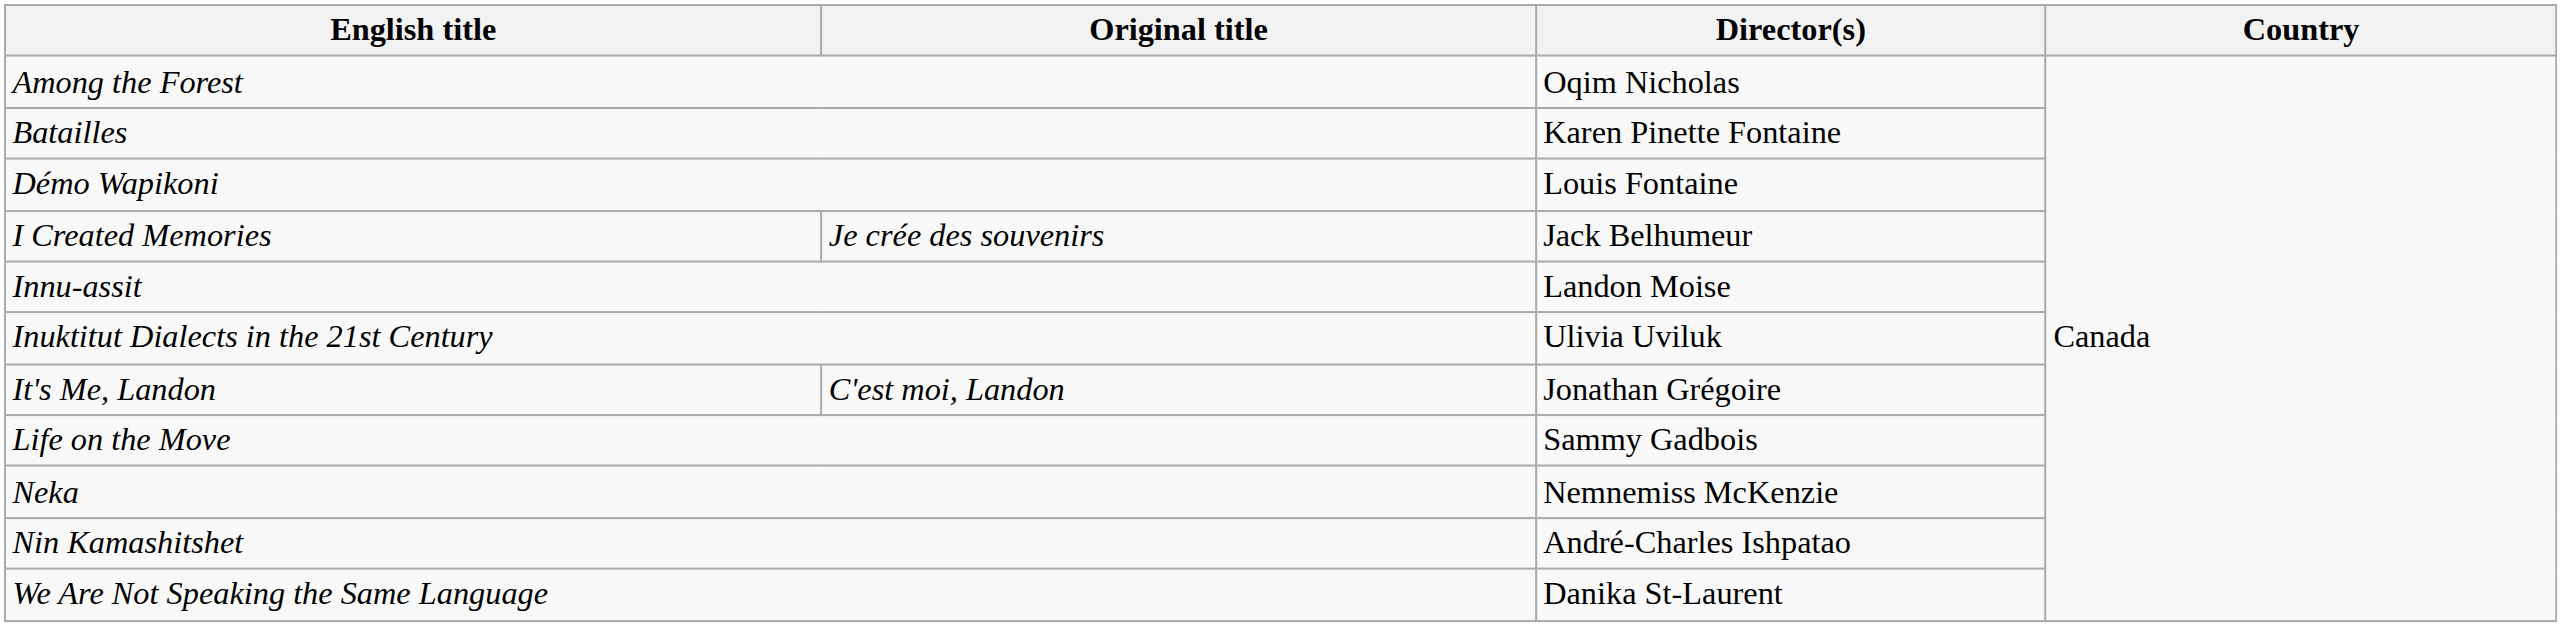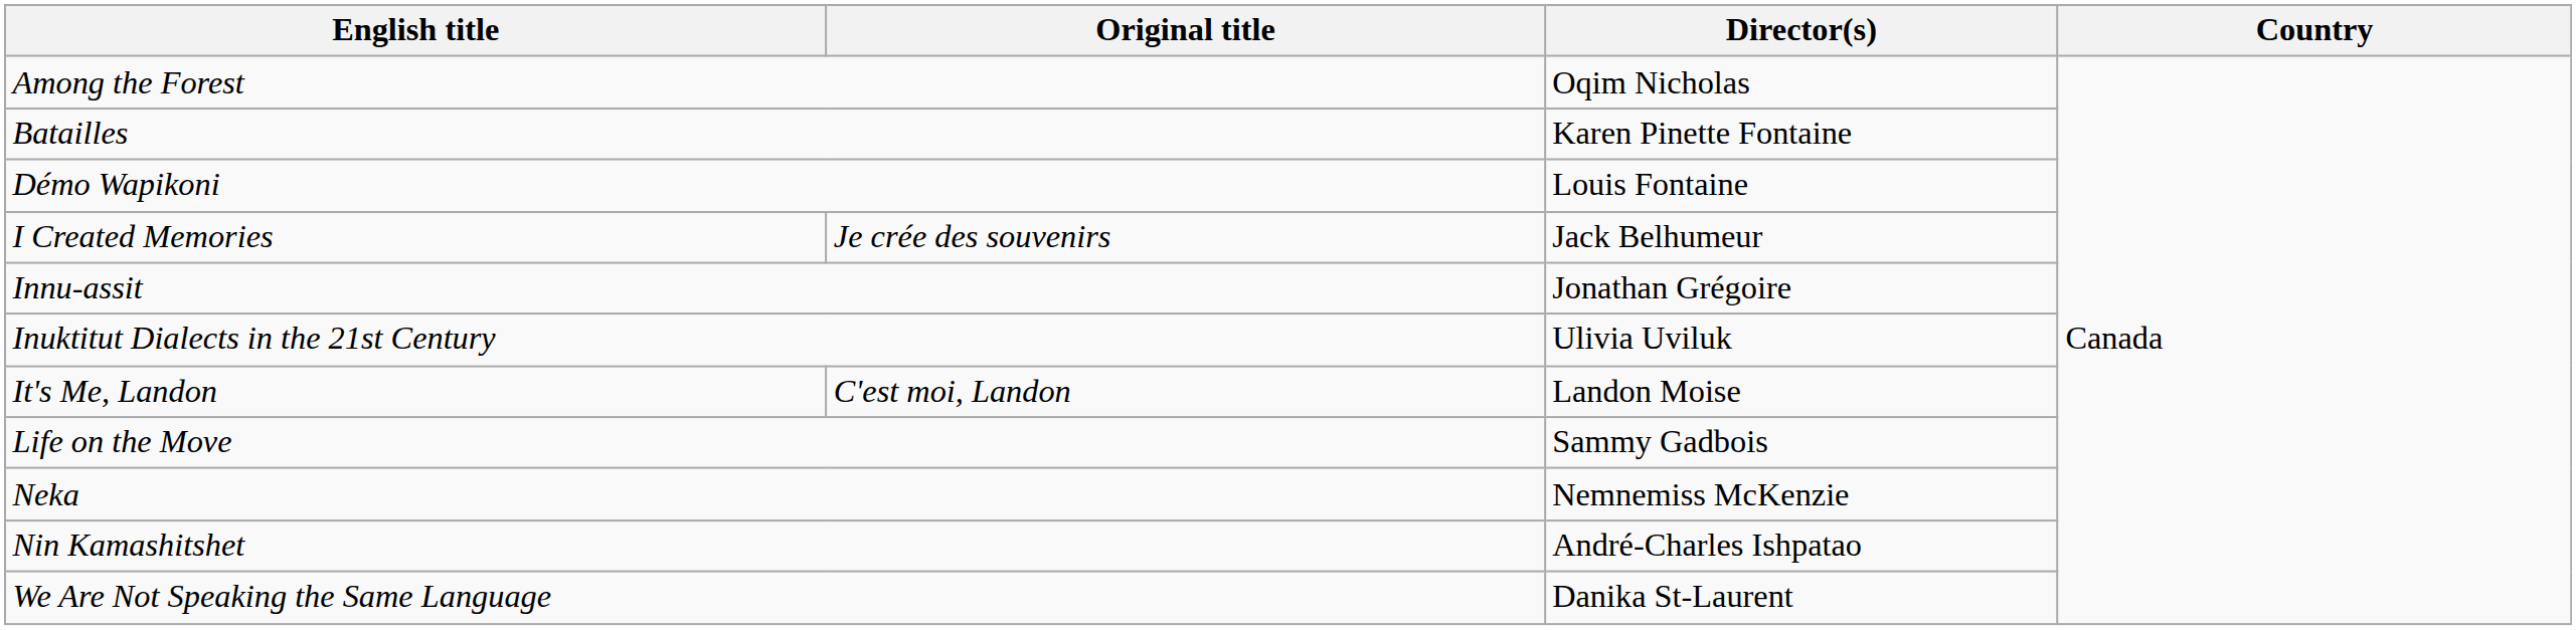Innu-assit | Director(s): Landon Moise -> Jonathan Grégoire
It's Me, Landon | Director(s): Jonathan Grégoire -> Landon Moise
